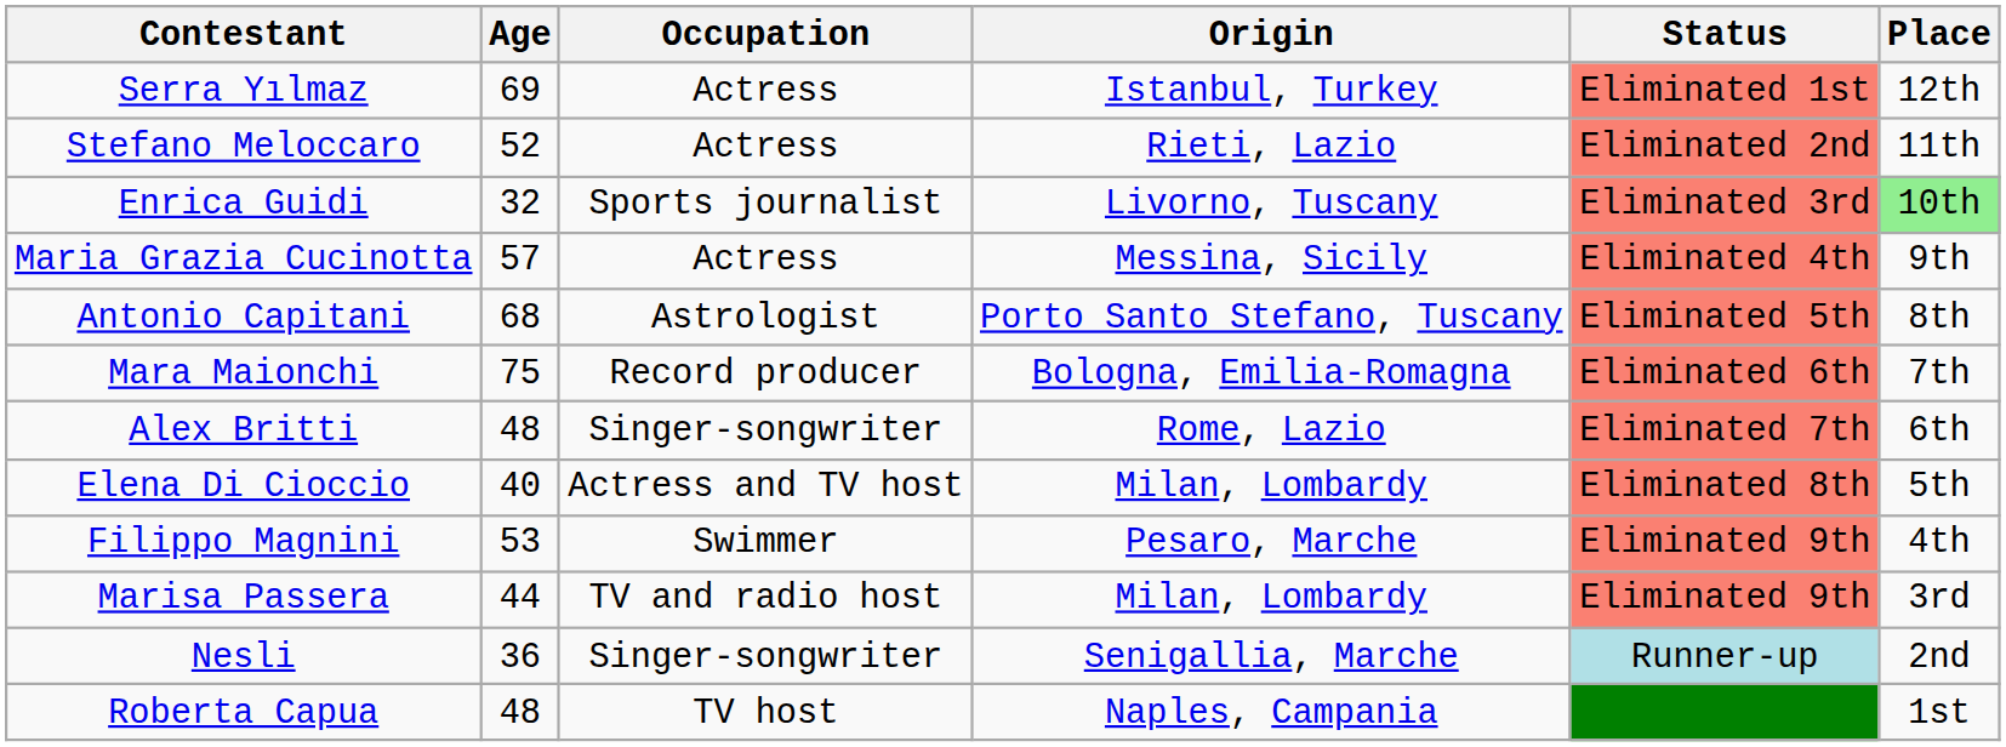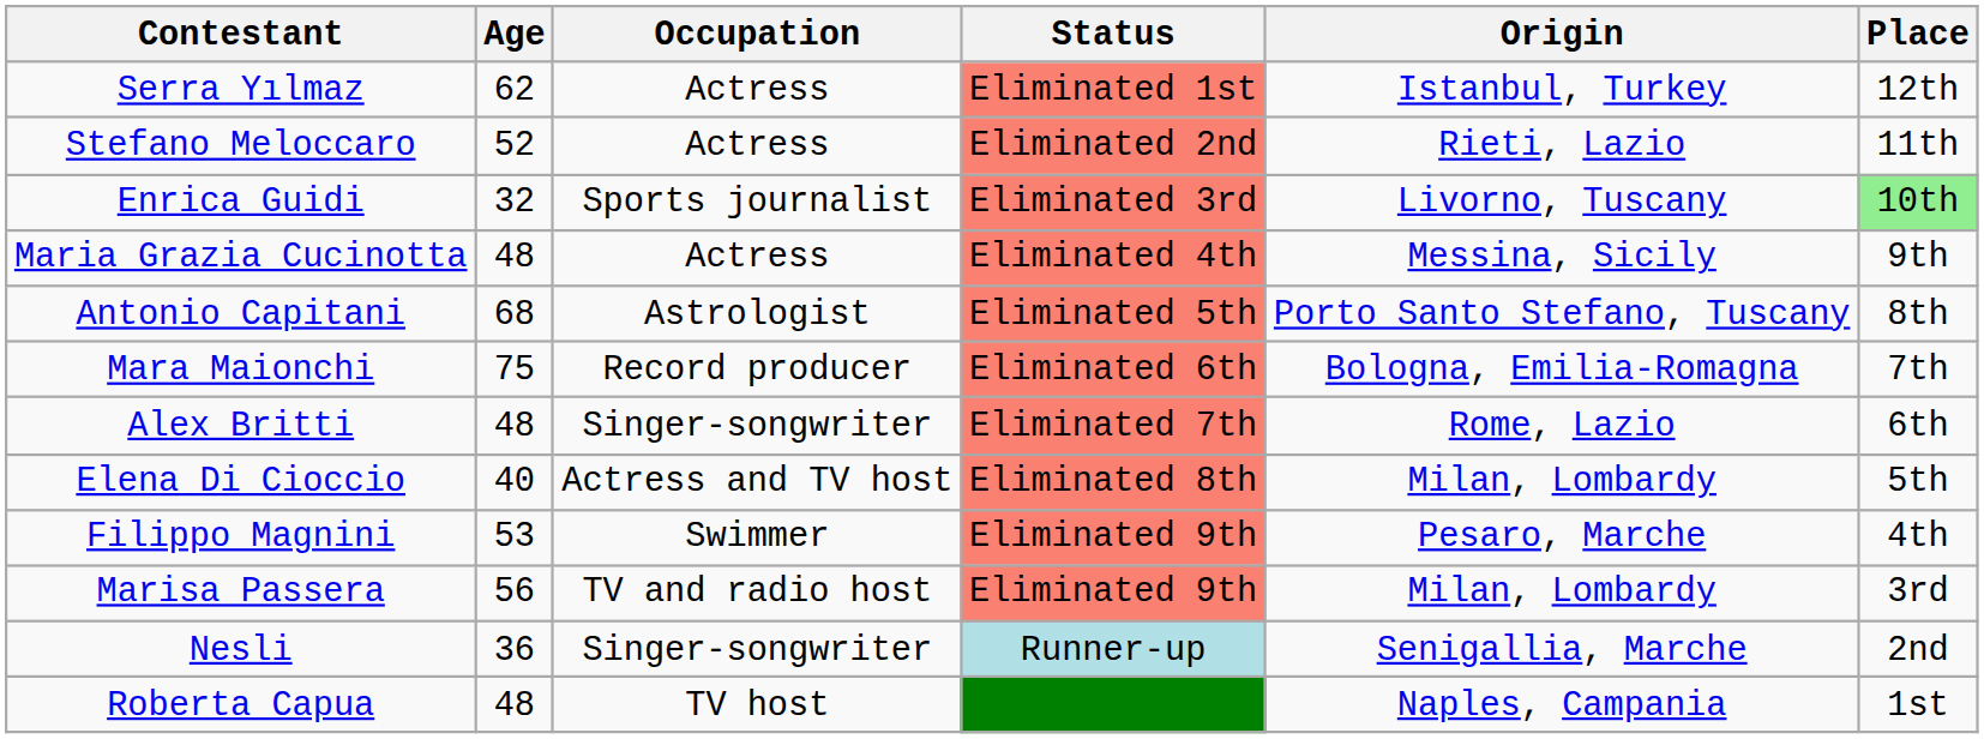columns swapped: Origin <-> Status
Serra Yılmaz | Age: 69 -> 62
Maria Grazia Cucinotta | Age: 57 -> 48
Marisa Passera | Age: 44 -> 56
